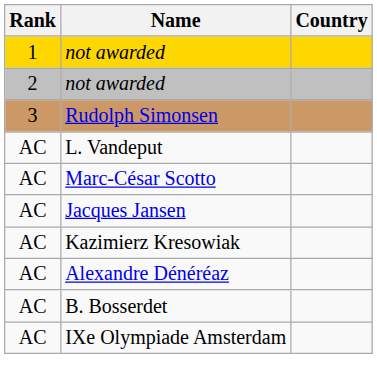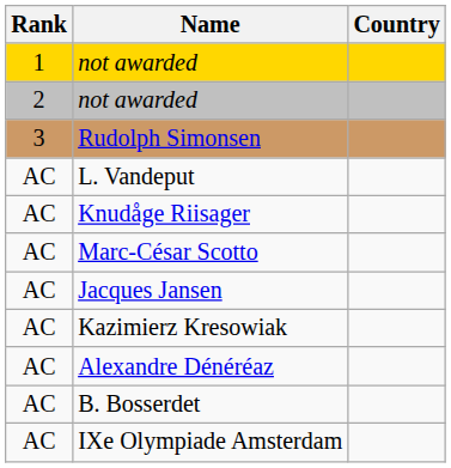+ row: AC | Knudåge Riisager
